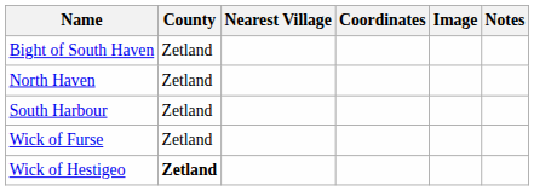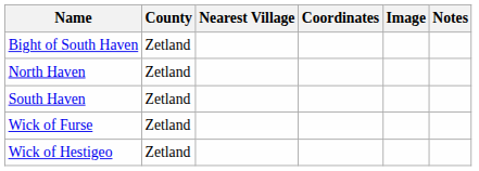- row: South Harbour | Zetland
+ row: South Haven | Zetland
Wick of Hestigeo | County: bold -> normal
